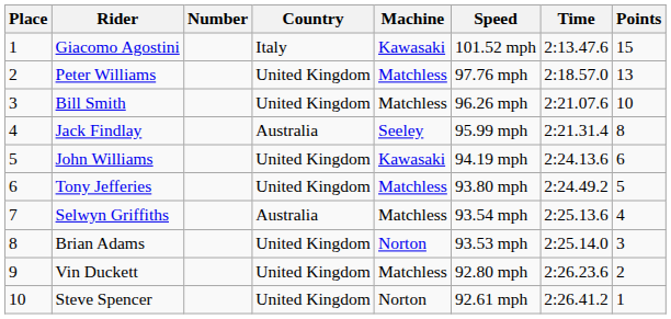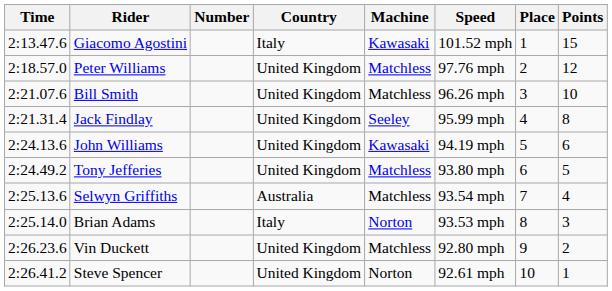columns swapped: Place <-> Time
Peter Williams | Points: 13 -> 12
Jack Findlay | Country: Australia -> United Kingdom
Brian Adams | Country: United Kingdom -> Italy
